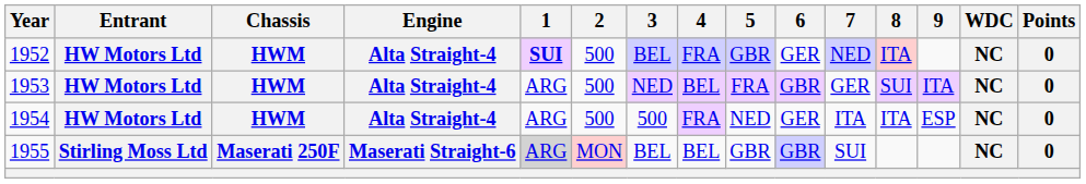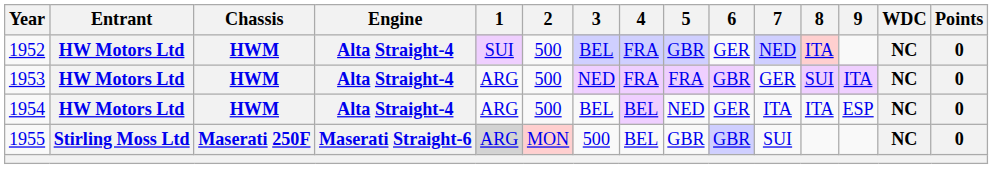1952 | 1: bold -> normal
1953 | 4: BEL -> FRA
1954 | 3: 500 -> BEL
1954 | 4: FRA -> BEL
1955 | 3: BEL -> 500
